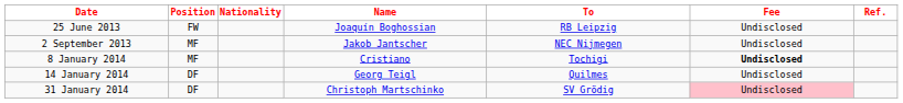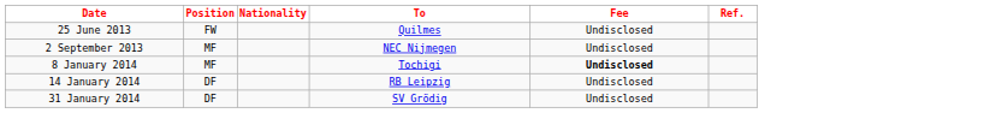- column: Name | Joaquín Boghossian | Jakob Jantscher | Cristiano | Georg Teigl | Christoph Martschinko
25 June 2013 | To: RB Leipzig -> Quilmes
14 January 2014 | To: Quilmes -> RB Leipzig
31 January 2014 | Fee: pink background -> no background
